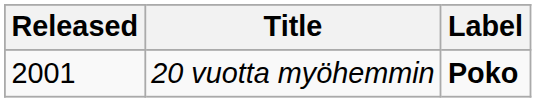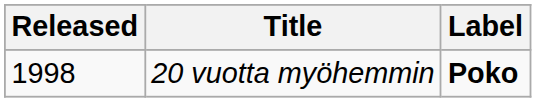20 vuotta myöhemmin | Released: 2001 -> 1998
